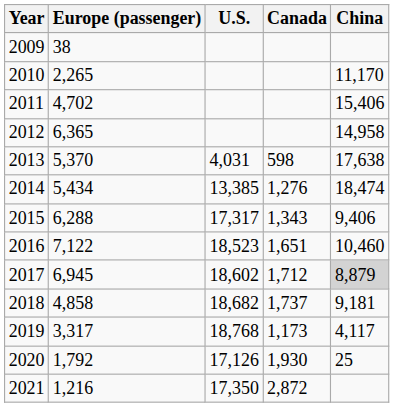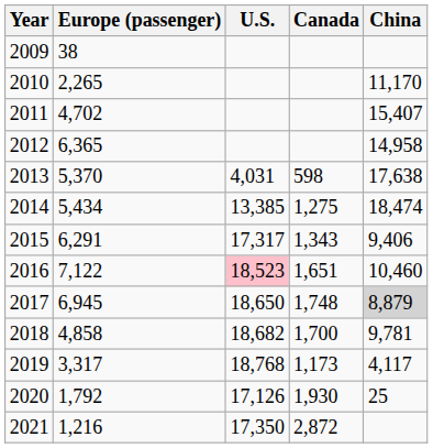2011 | China: 15,406 -> 15,407
2014 | Canada: 1,276 -> 1,275
2015 | Europe (passenger): 6,288 -> 6,291
2016 | U.S.: no background -> pink background
2017 | U.S.: 18,602 -> 18,650
2017 | Canada: 1,712 -> 1,748
2018 | Canada: 1,737 -> 1,700
2018 | China: 9,181 -> 9,781
